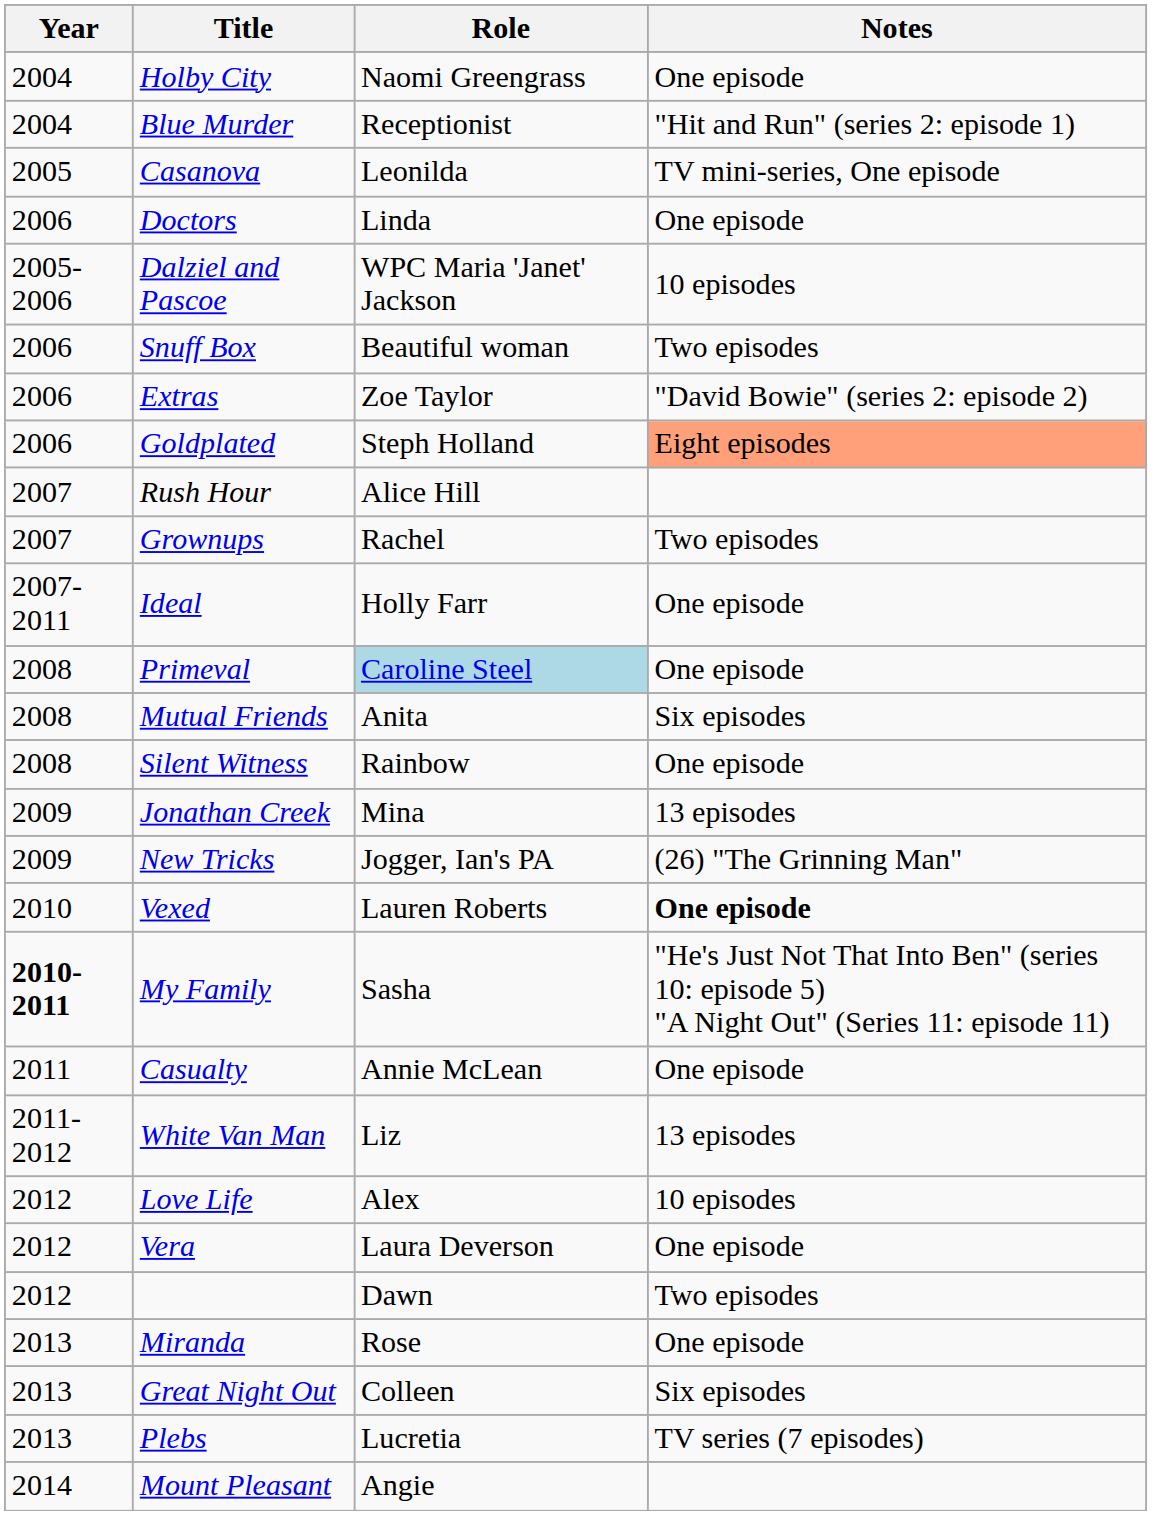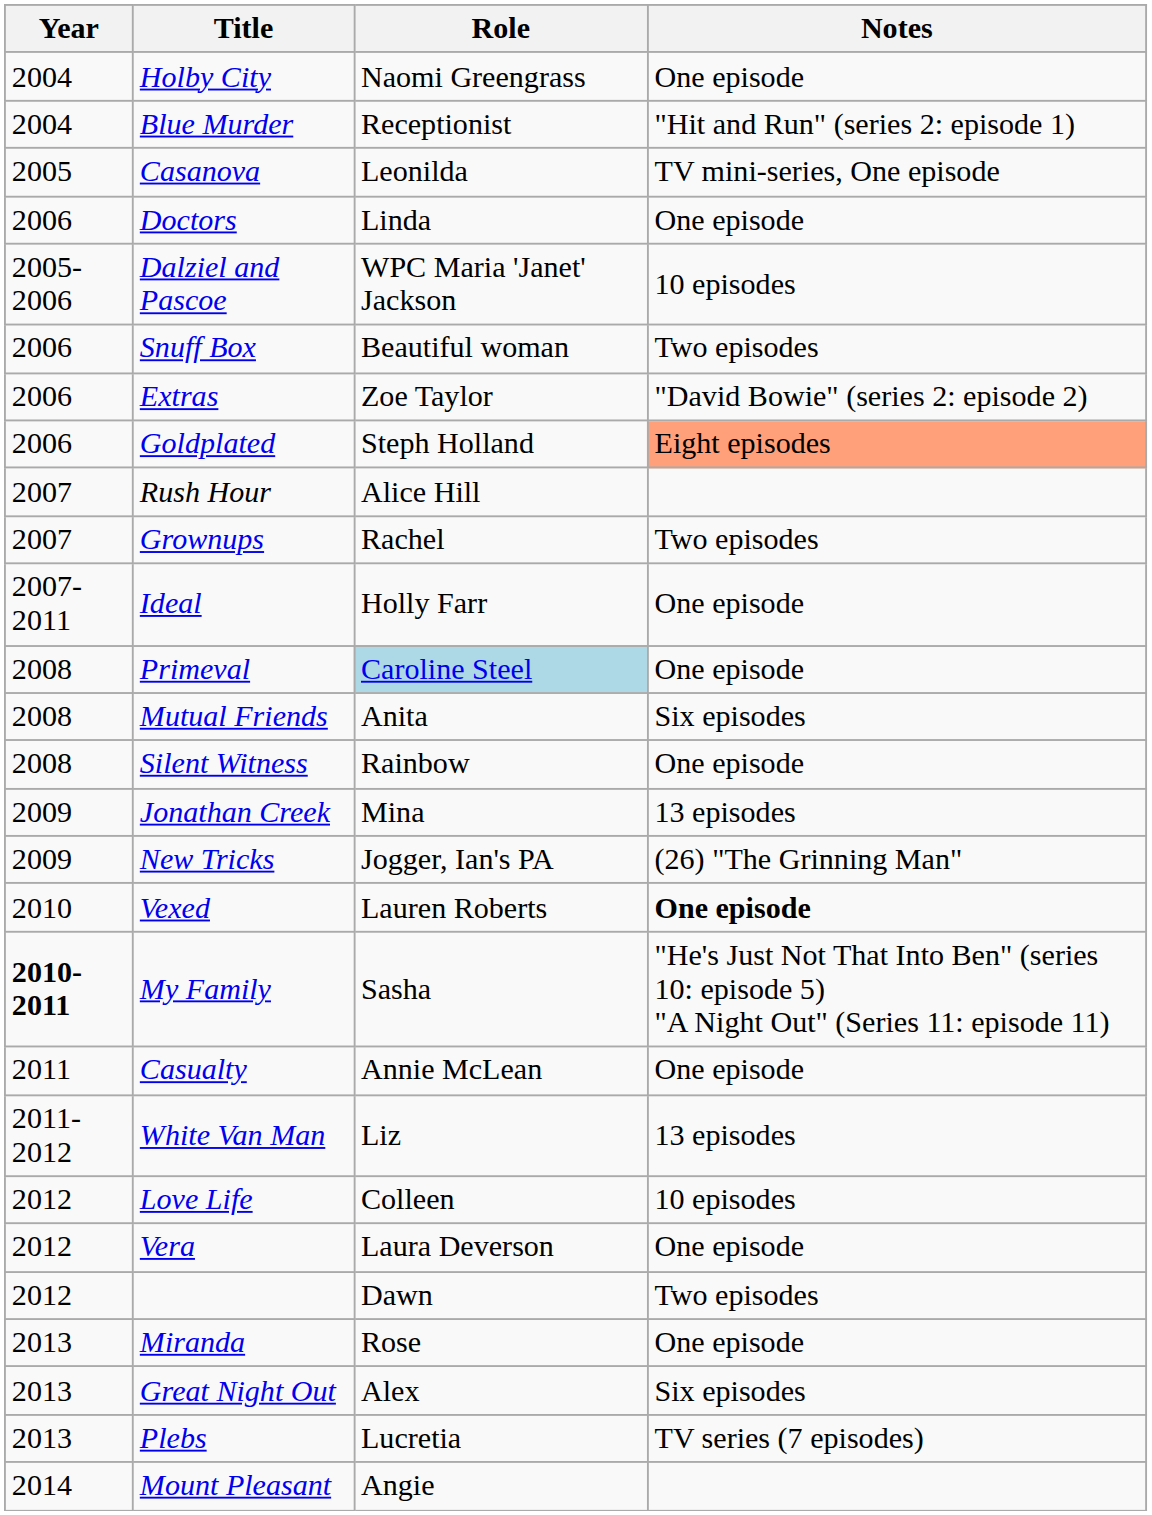Love Life | Role: Alex -> Colleen
Great Night Out | Role: Colleen -> Alex
